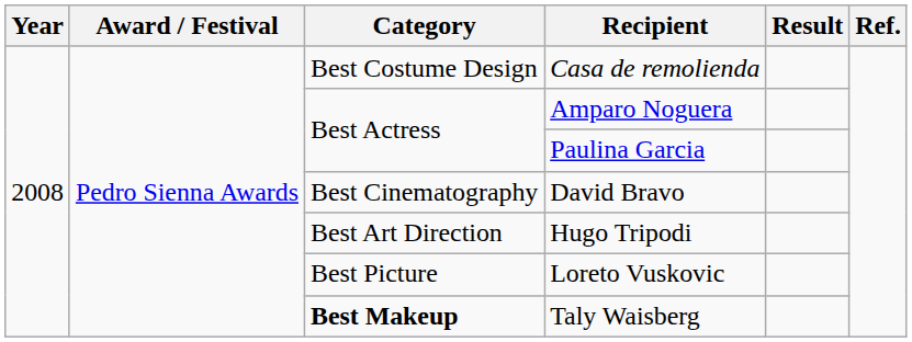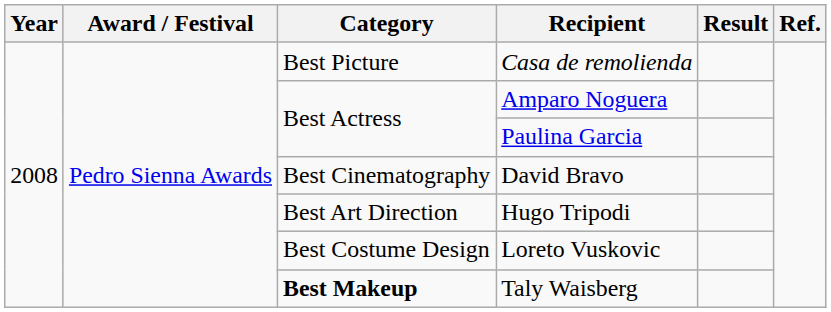Casa de remolienda | Category: Best Costume Design -> Best Picture
Loreto Vuskovic | Category: Best Picture -> Best Costume Design
